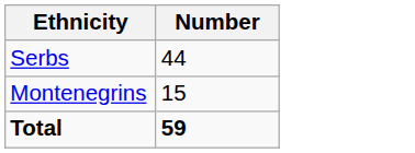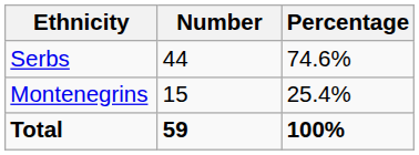+ column: Percentage | 74.6% | 25.4% | 100%
